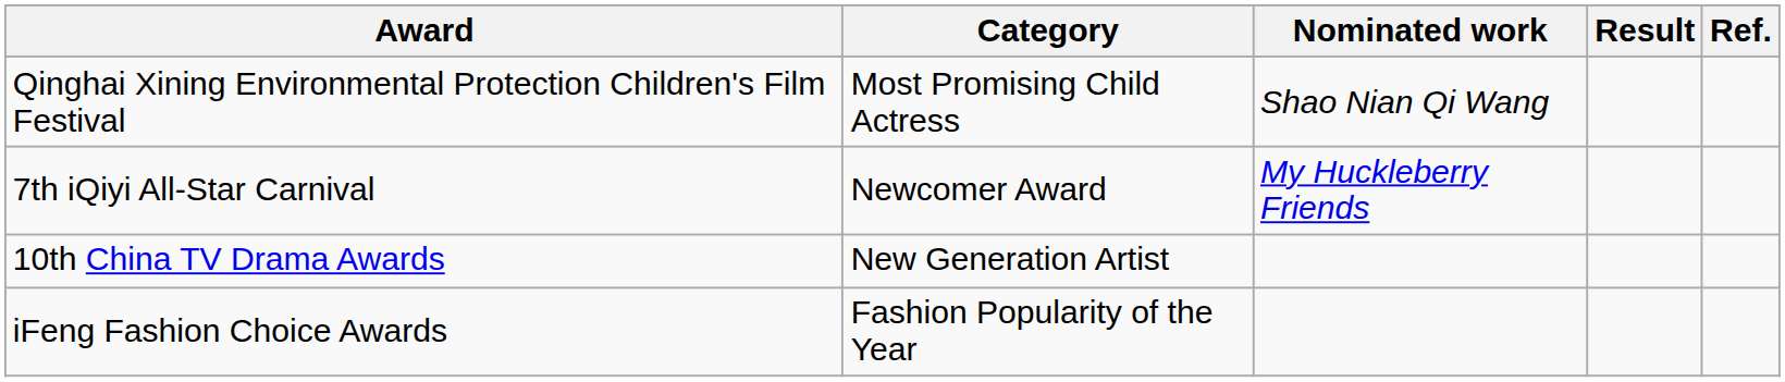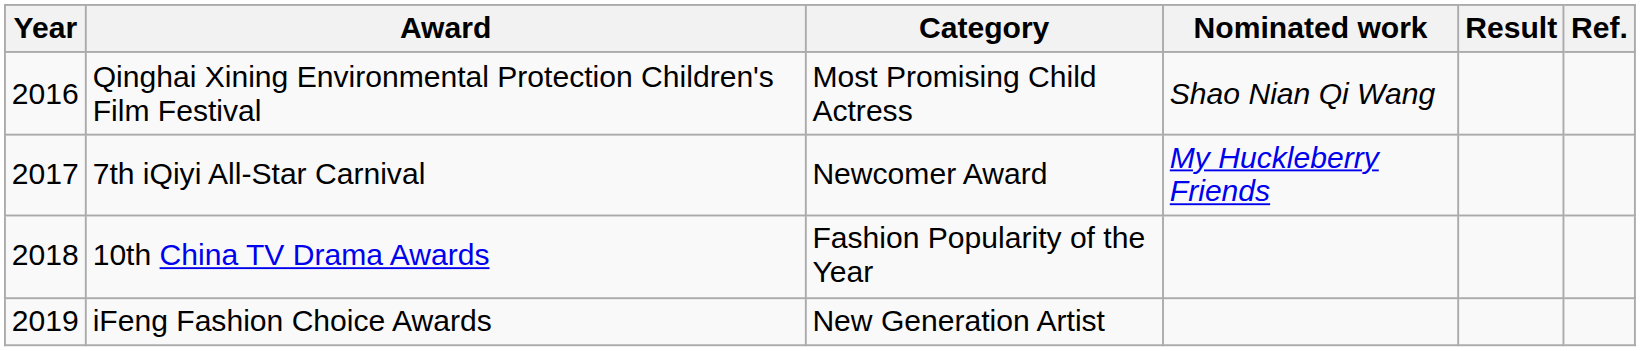+ column: Year | 2016 | 2017 | 2018 | 2019
10th China TV Drama Awards | Category: New Generation Artist -> Fashion Popularity of the Year
iFeng Fashion Choice Awards | Category: Fashion Popularity of the Year -> New Generation Artist
